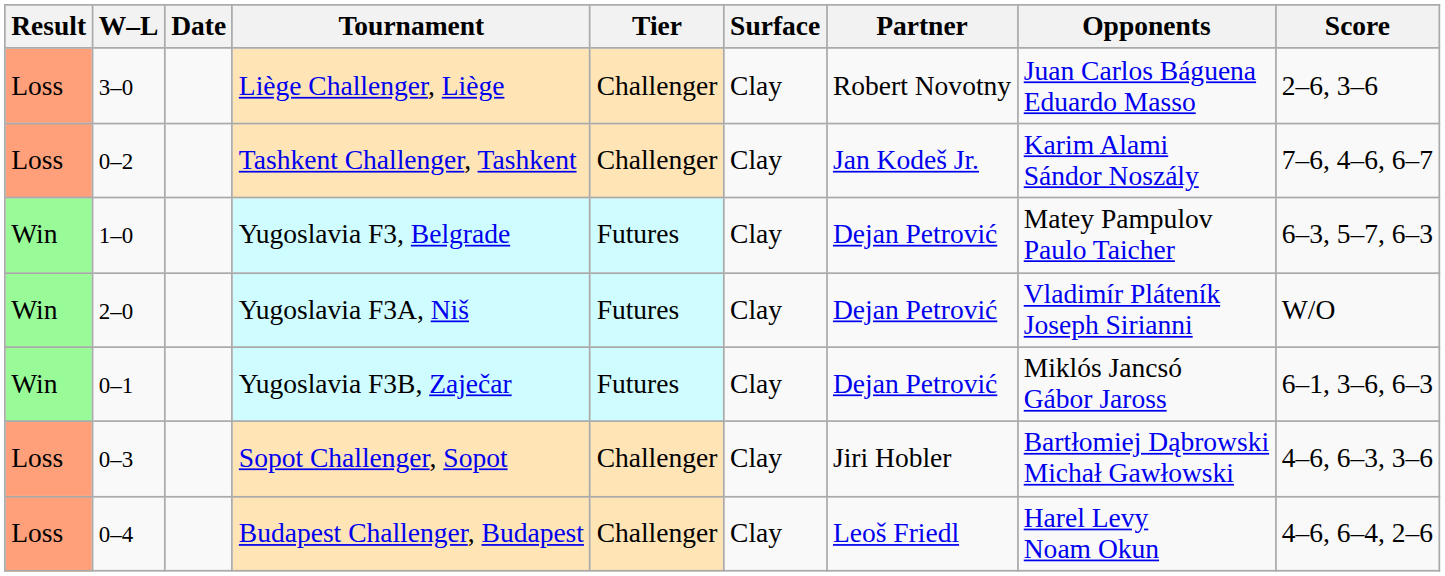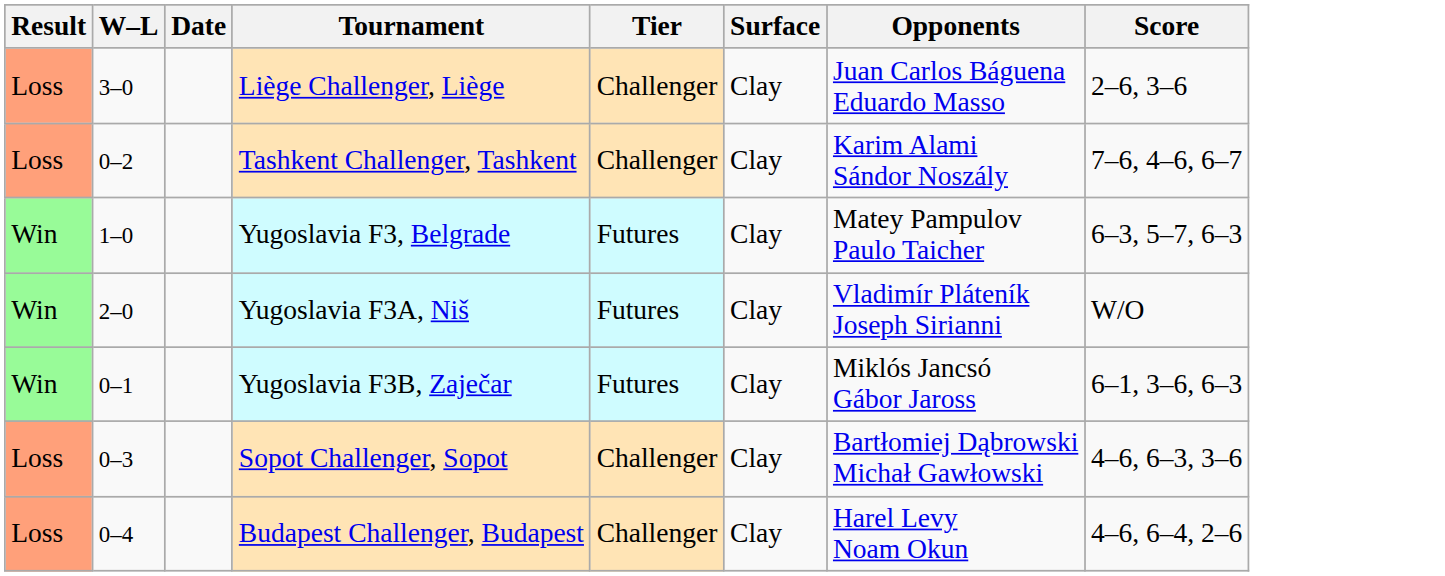- column: Partner | Robert Novotny | Jan Kodeš Jr. | Dejan Petrović | Dejan Petrović | Dejan Petrović | Jiri Hobler | Leoš Friedl
